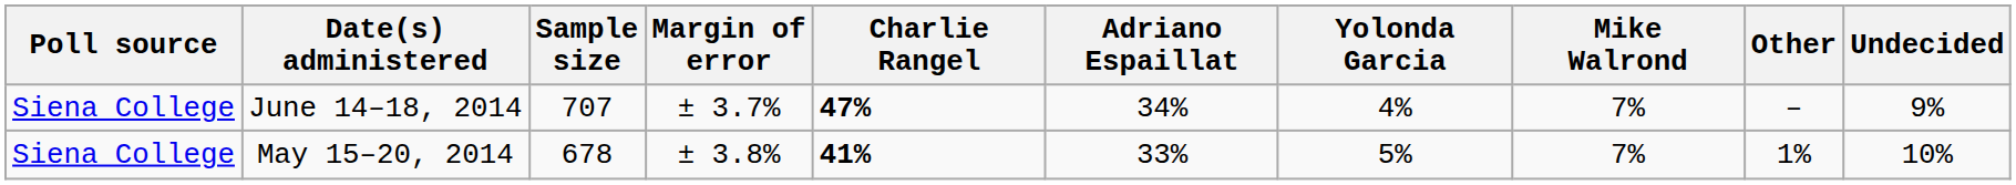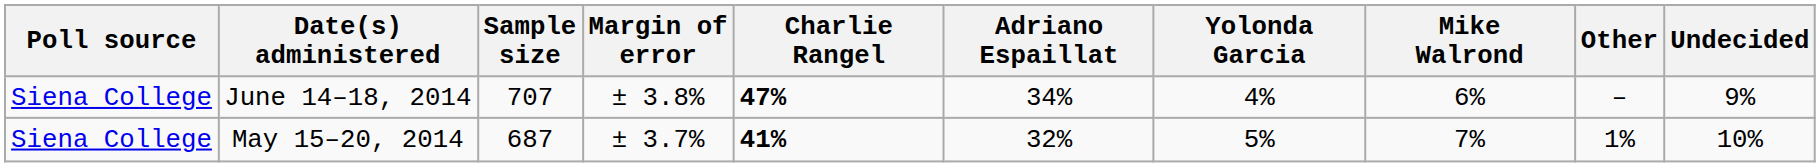June 14–18, 2014 | Margin of error: ± 3.7% -> ± 3.8%
June 14–18, 2014 | Mike Walrond: 7% -> 6%
May 15–20, 2014 | Sample size: 678 -> 687
May 15–20, 2014 | Margin of error: ± 3.8% -> ± 3.7%
May 15–20, 2014 | Adriano Espaillat: 33% -> 32%
